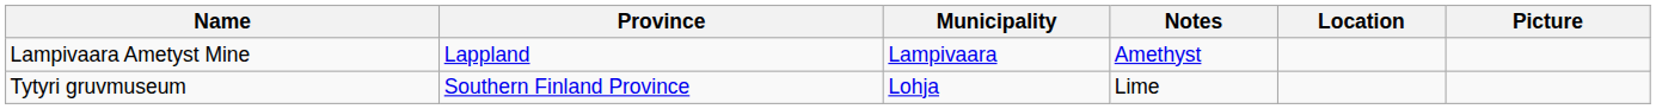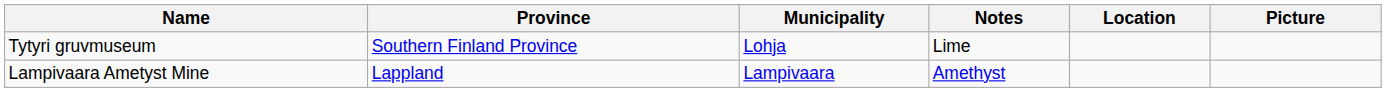rows swapped: Lampivaara Ametyst Mine <-> Tytyri gruvmuseum
